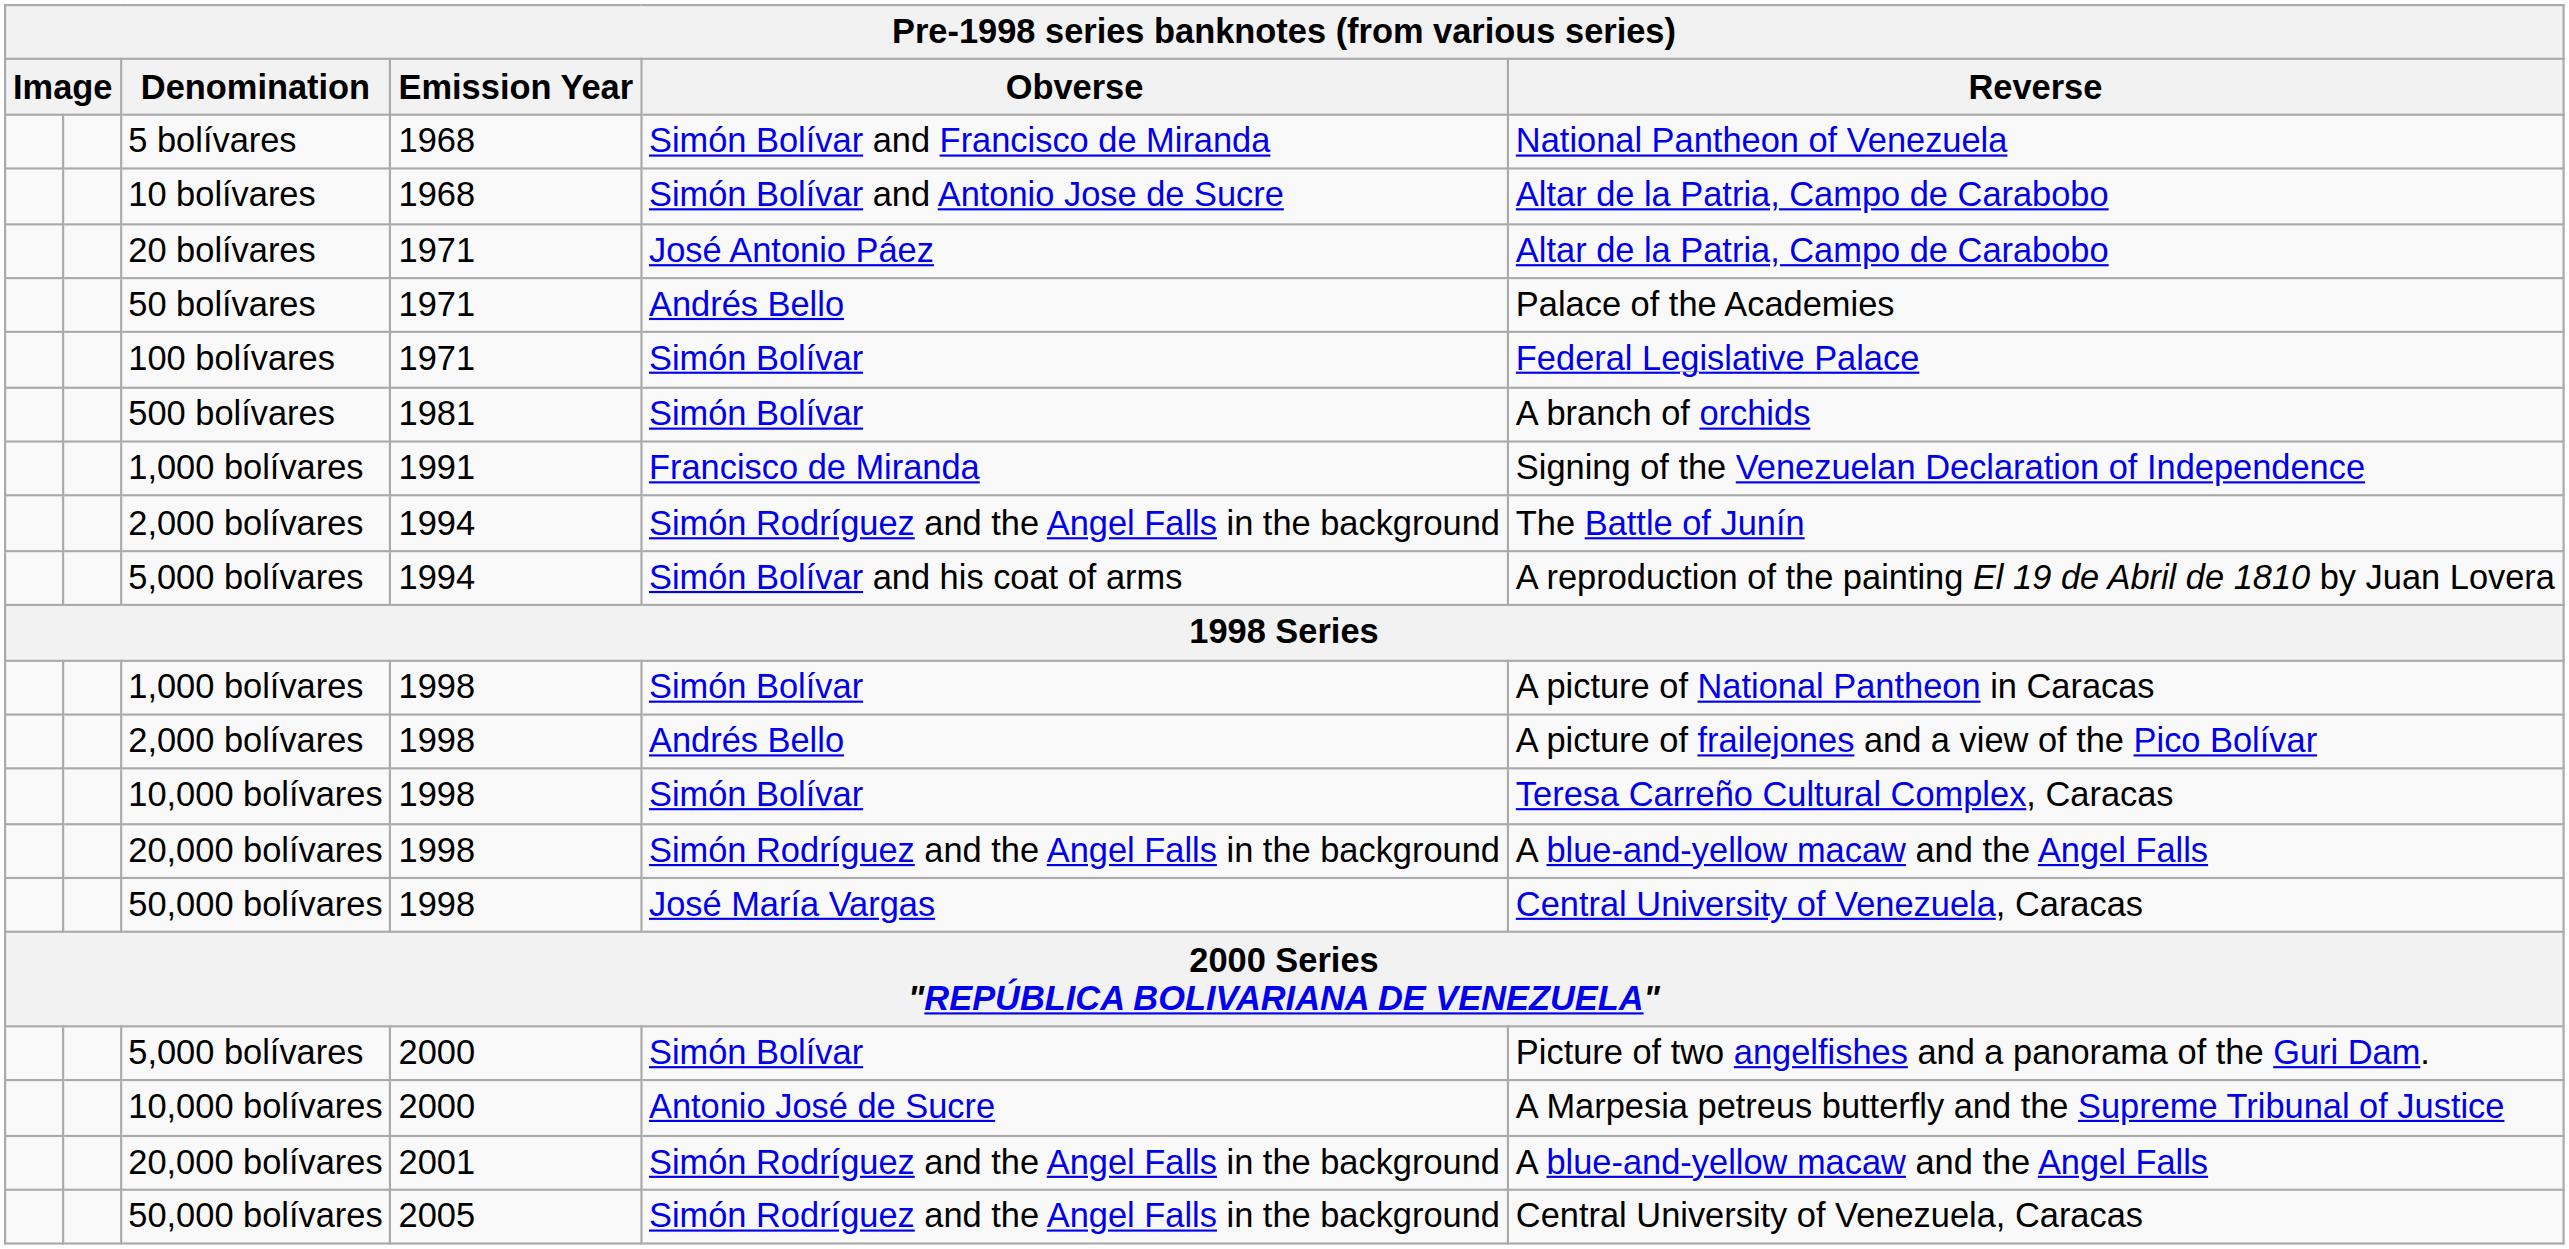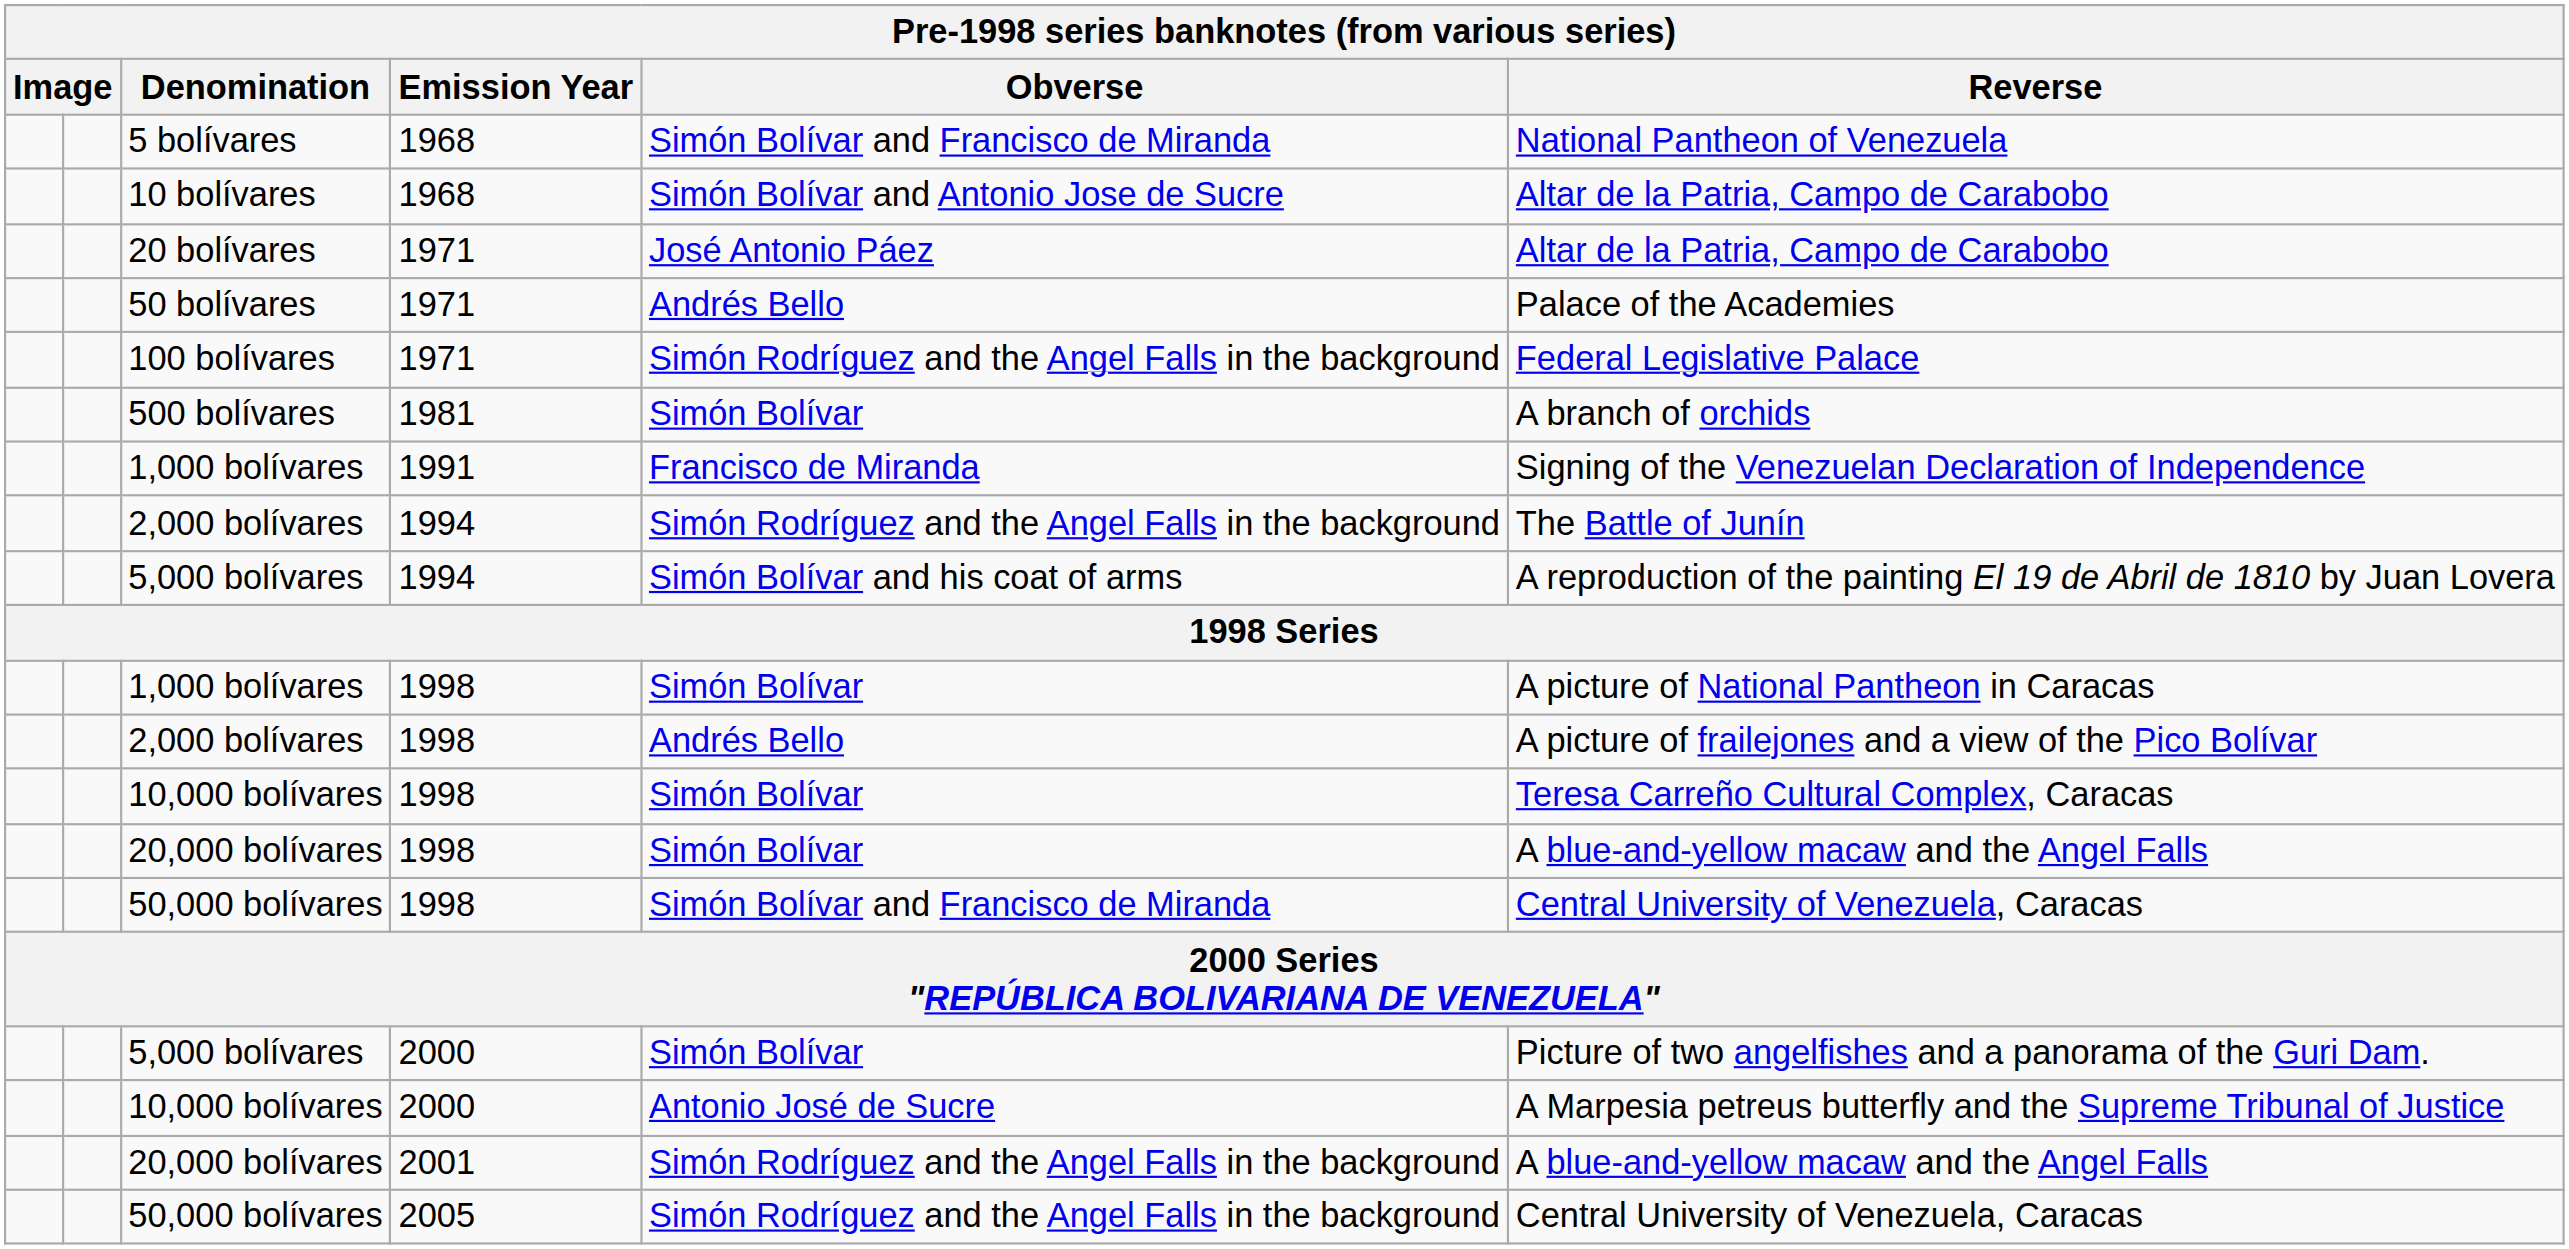100 bolívares | Obverse: Simón Bolívar -> Simón Rodríguez and the Angel Falls in the background
20,000 bolívares / 1998 | Obverse: Simón Rodríguez and the Angel Falls in the background -> Simón Bolívar
50,000 bolívares / 1998 | Obverse: José María Vargas -> Simón Bolívar and Francisco de Miranda
